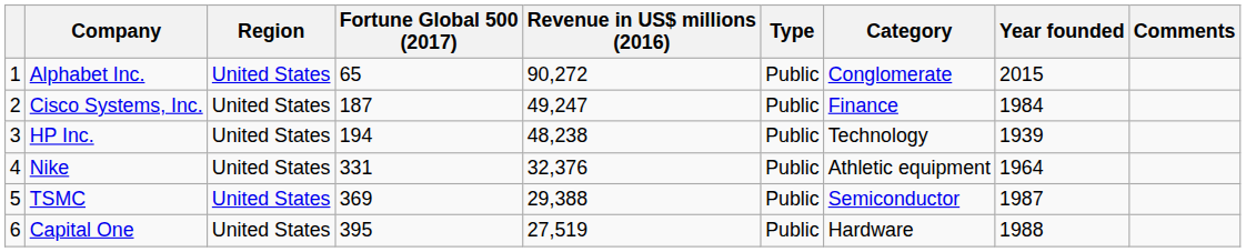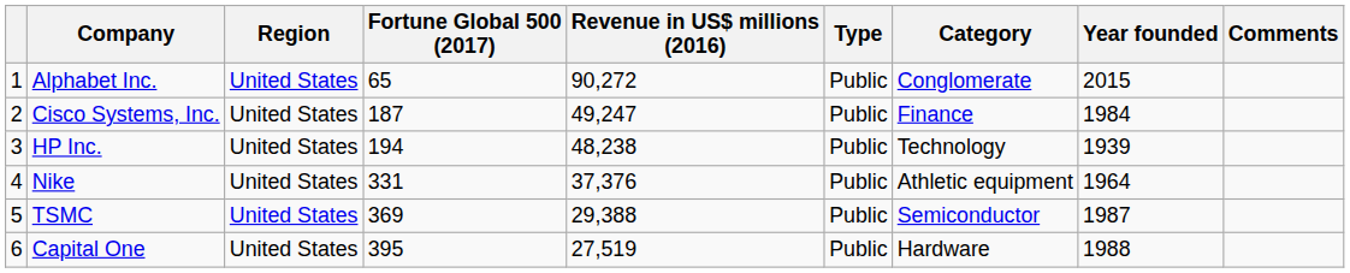Nike | Revenue in US$ millions (2016): 32,376 -> 37,376
